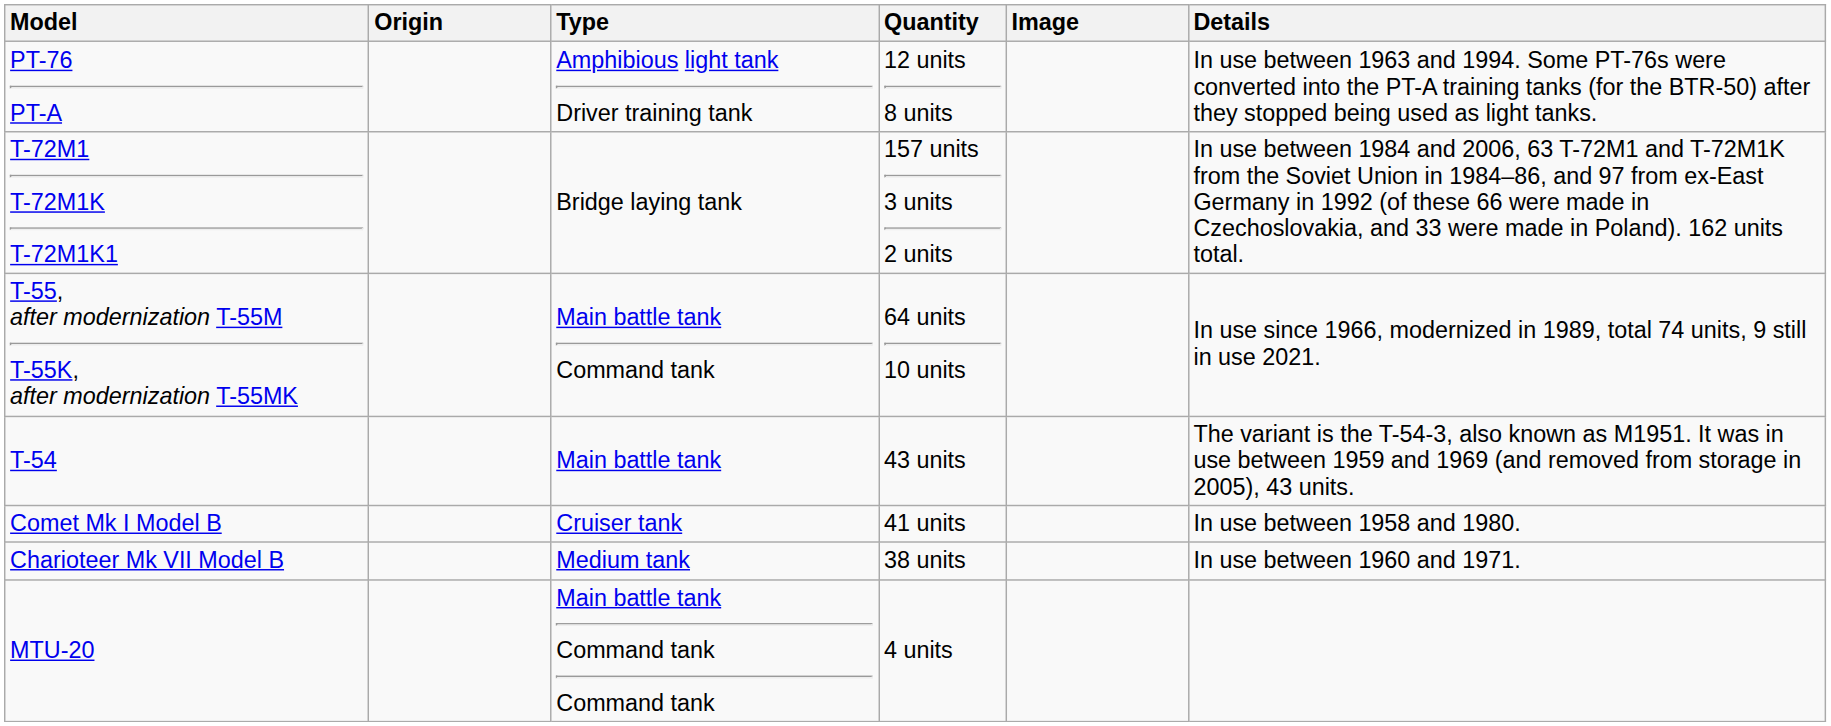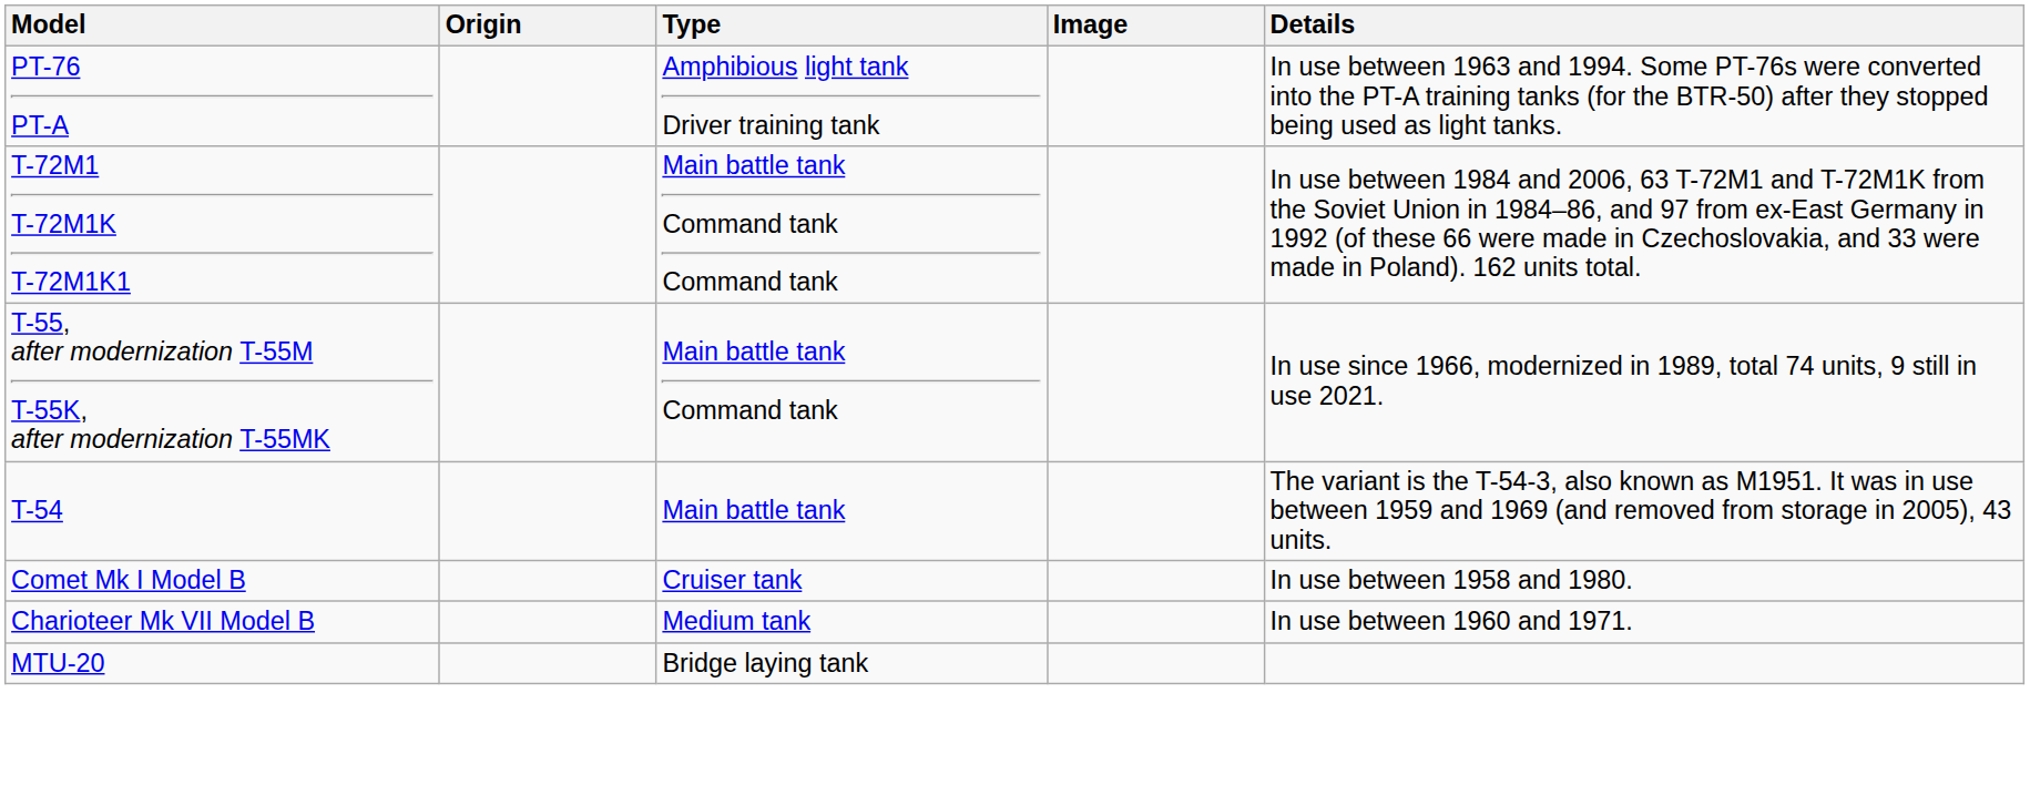- column: Quantity | 12 units 8 units | 157 units 3 units 2 units | 64 units 10 units | 43 units | 41 units | 38 units | 4 units
T-72M1 T-72M1K T-72M1K1 | Type: Bridge laying tank -> Main battle tank Command tank Command tank
MTU-20 | Type: Main battle tank Command tank Command tank -> Bridge laying tank
